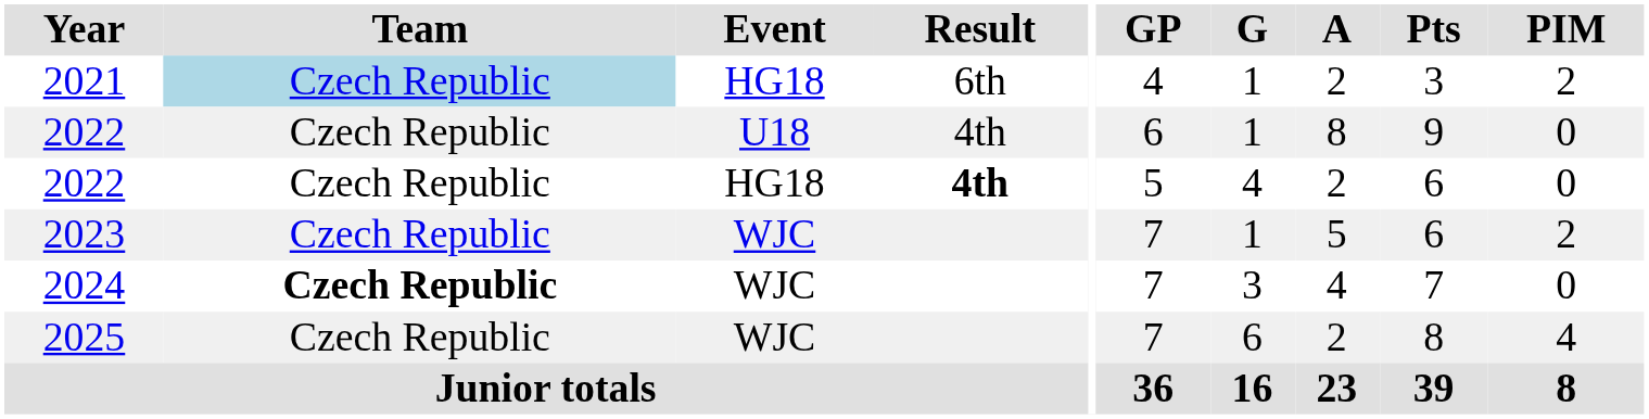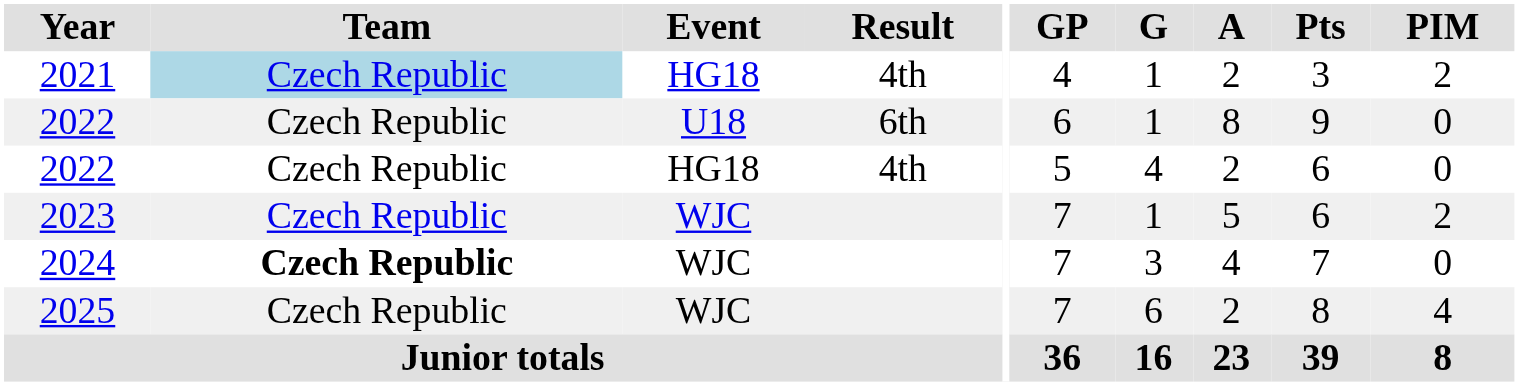2021 | Result: 6th -> 4th
2022 / U18 | Result: 4th -> 6th
2022 / HG18 | Result: bold -> normal
